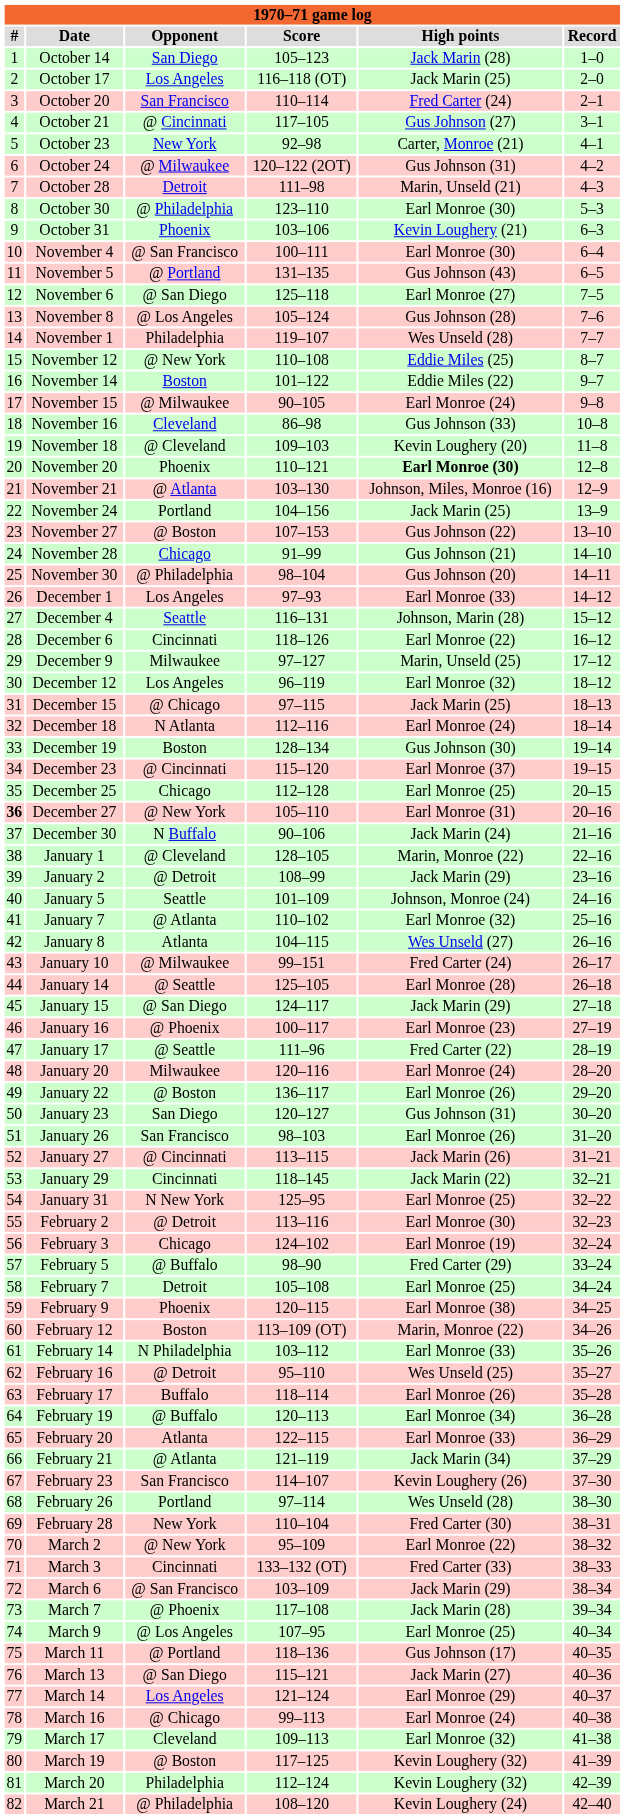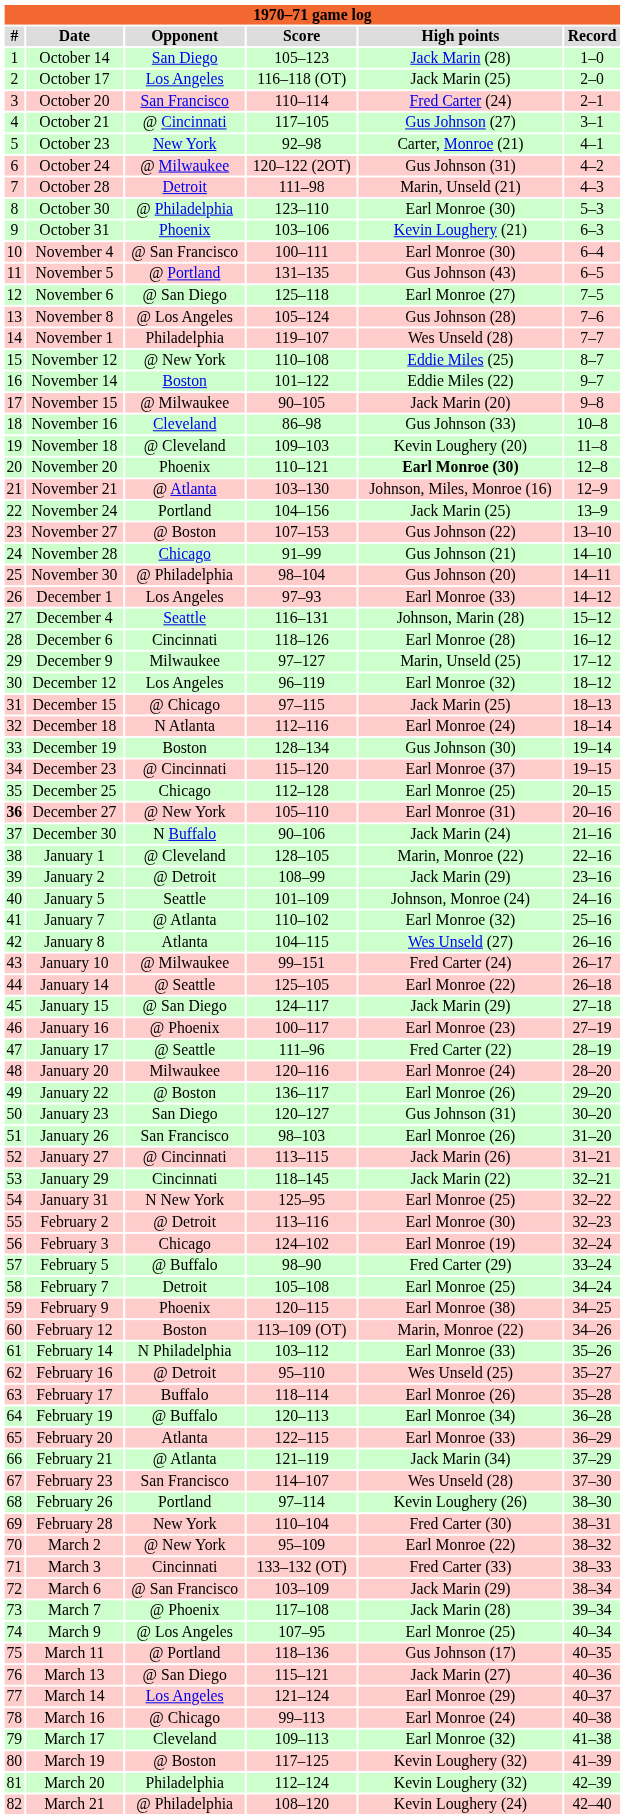November 15 | High points: Earl Monroe (24) -> Jack Marin (20)
December 6 | High points: Earl Monroe (22) -> Earl Monroe (28)
January 14 | High points: Earl Monroe (28) -> Earl Monroe (22)
February 23 | High points: Kevin Loughery (26) -> Wes Unseld (28)
February 26 | High points: Wes Unseld (28) -> Kevin Loughery (26)
